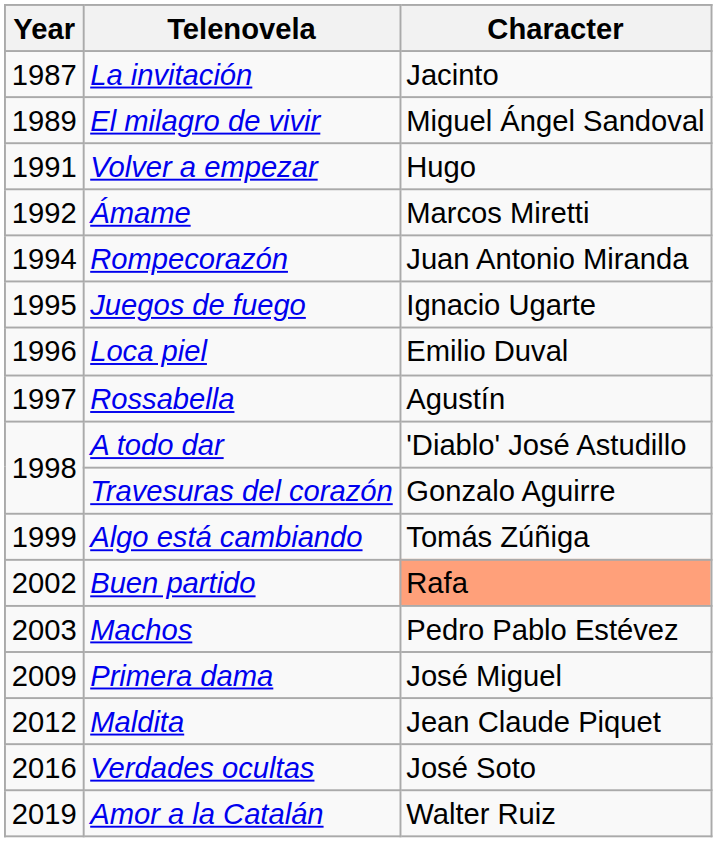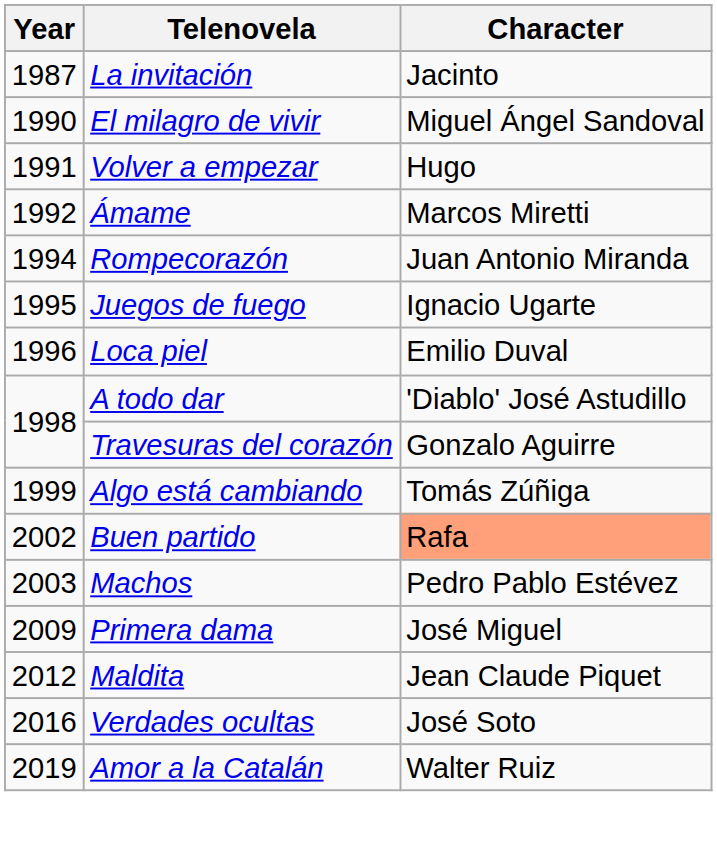El milagro de vivir | Year: 1989 -> 1990
- row: 1997 | Rossabella | Agustín
